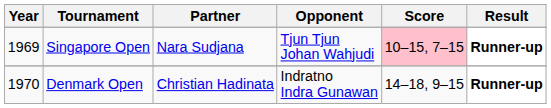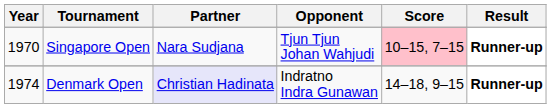Singapore Open | Year: 1969 -> 1970
Denmark Open | Year: 1970 -> 1974
Denmark Open | Partner: no background -> lavender background
